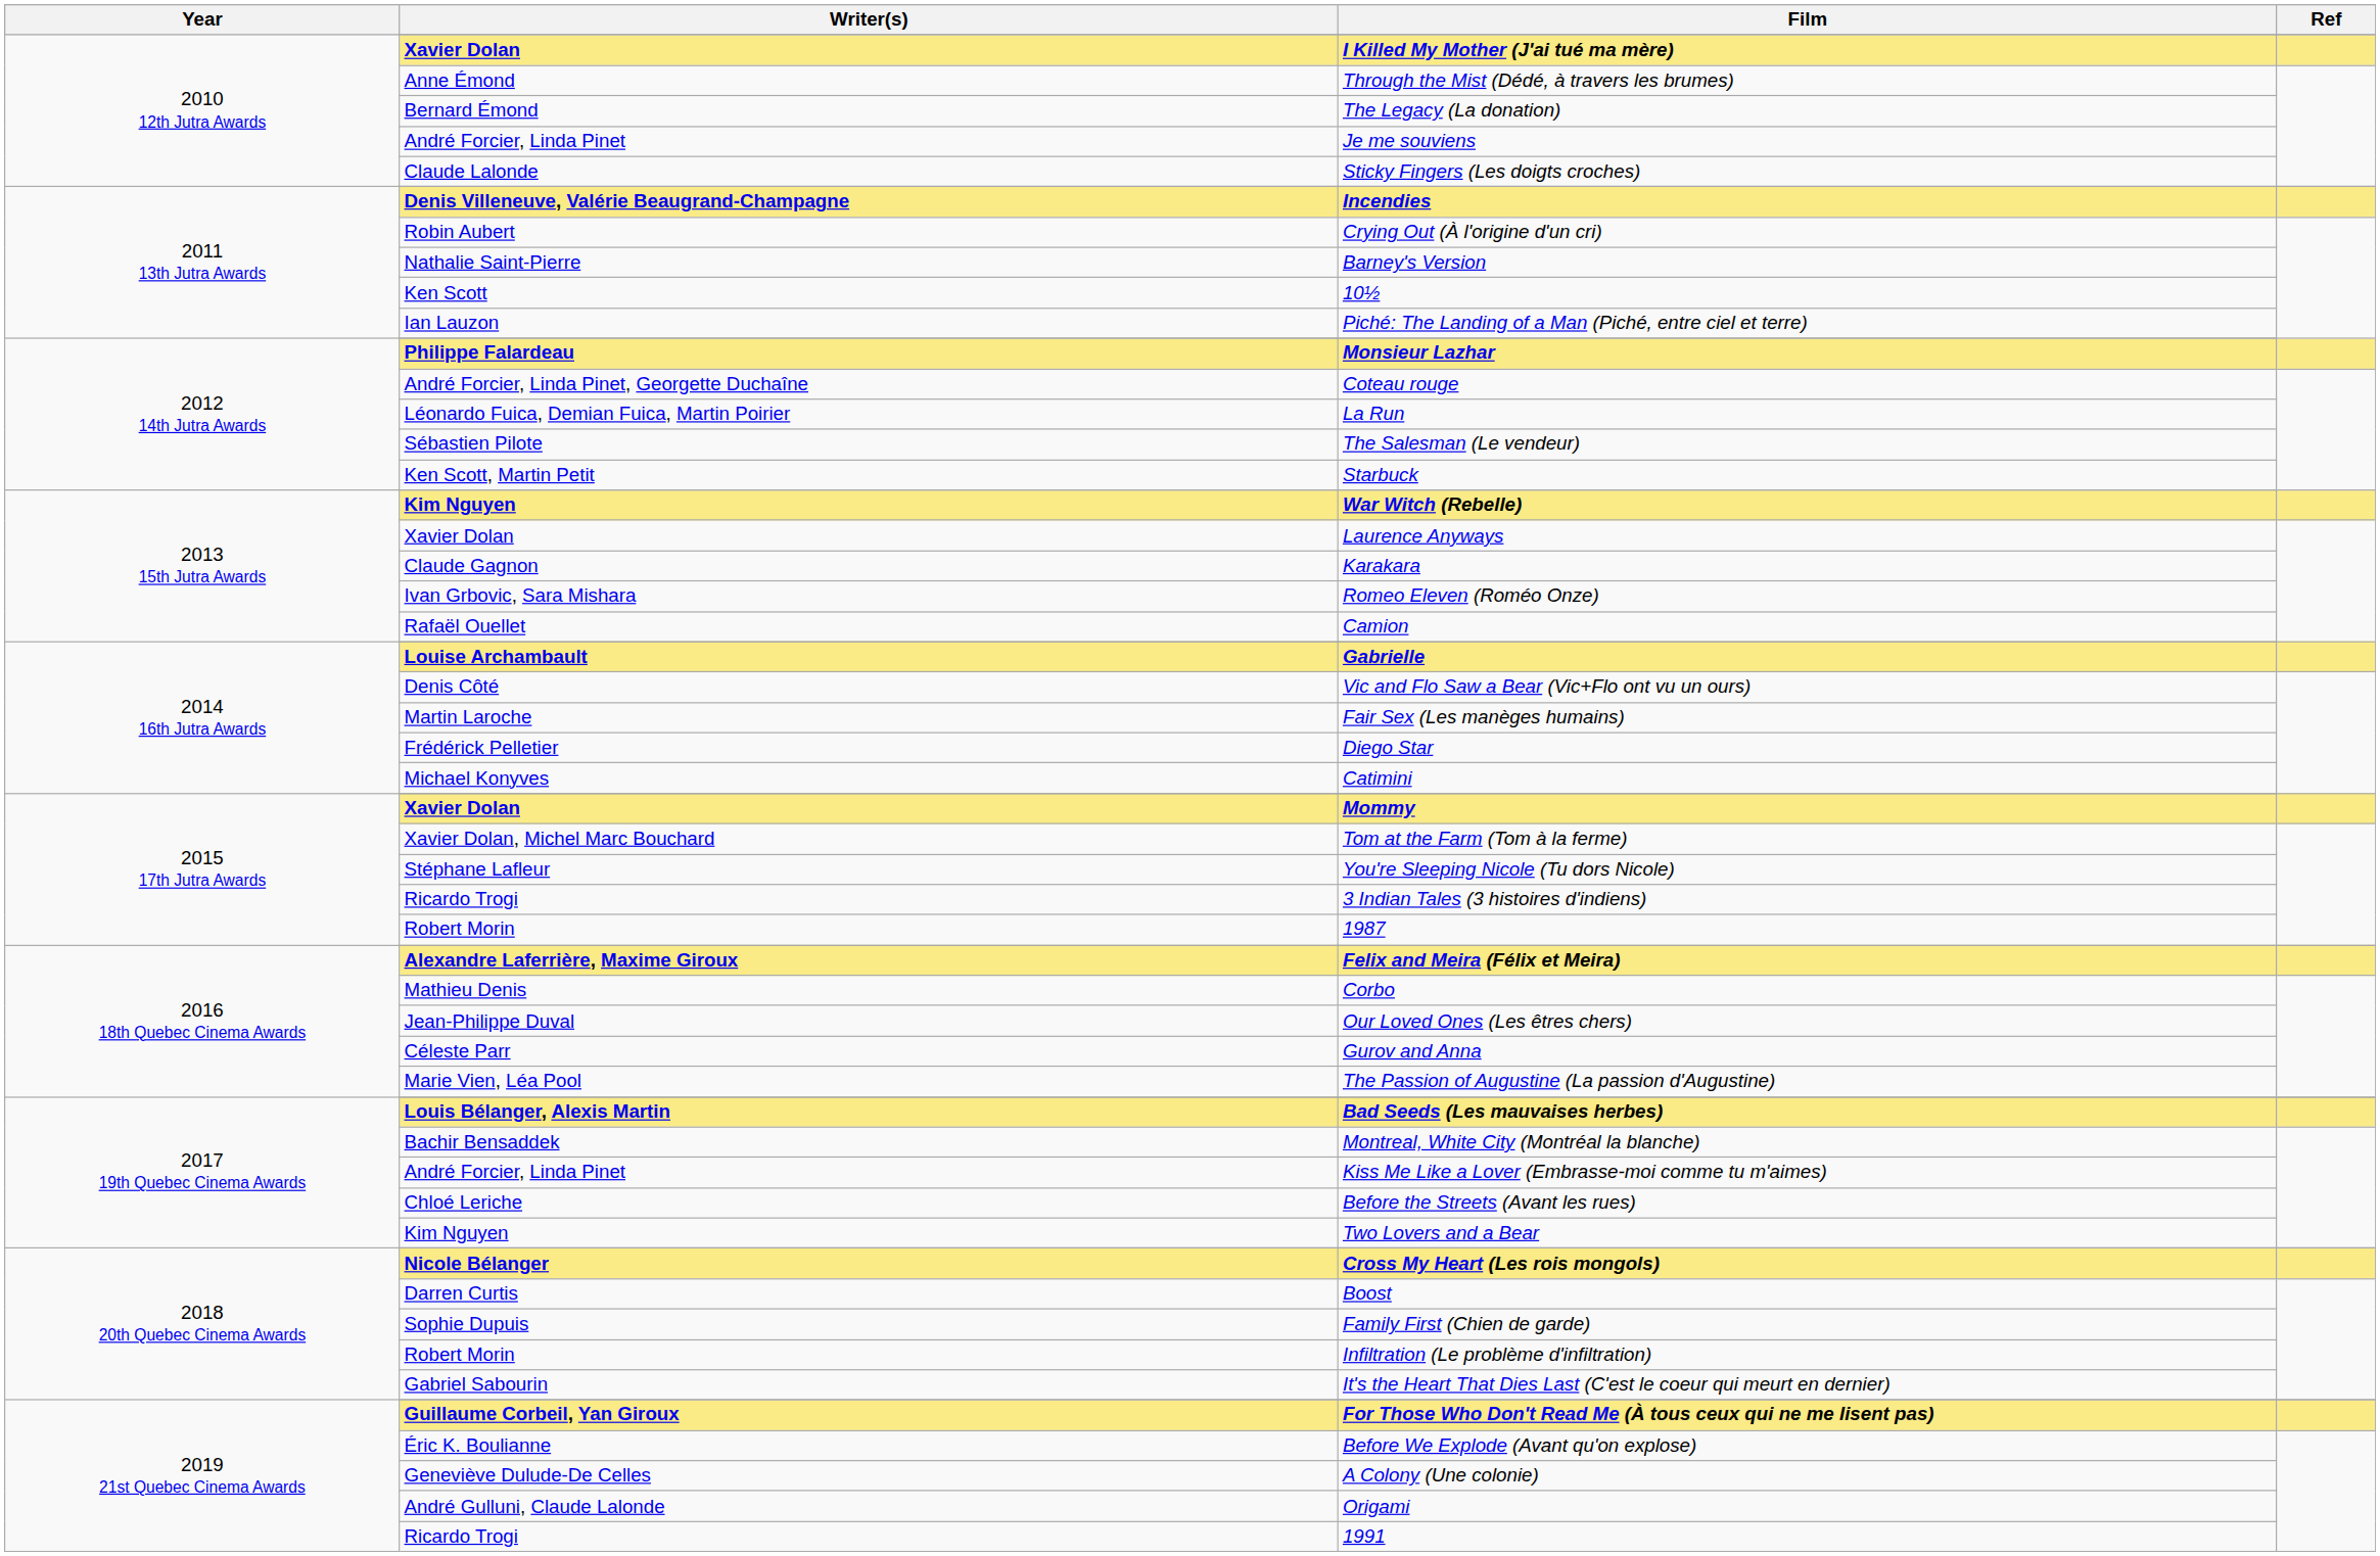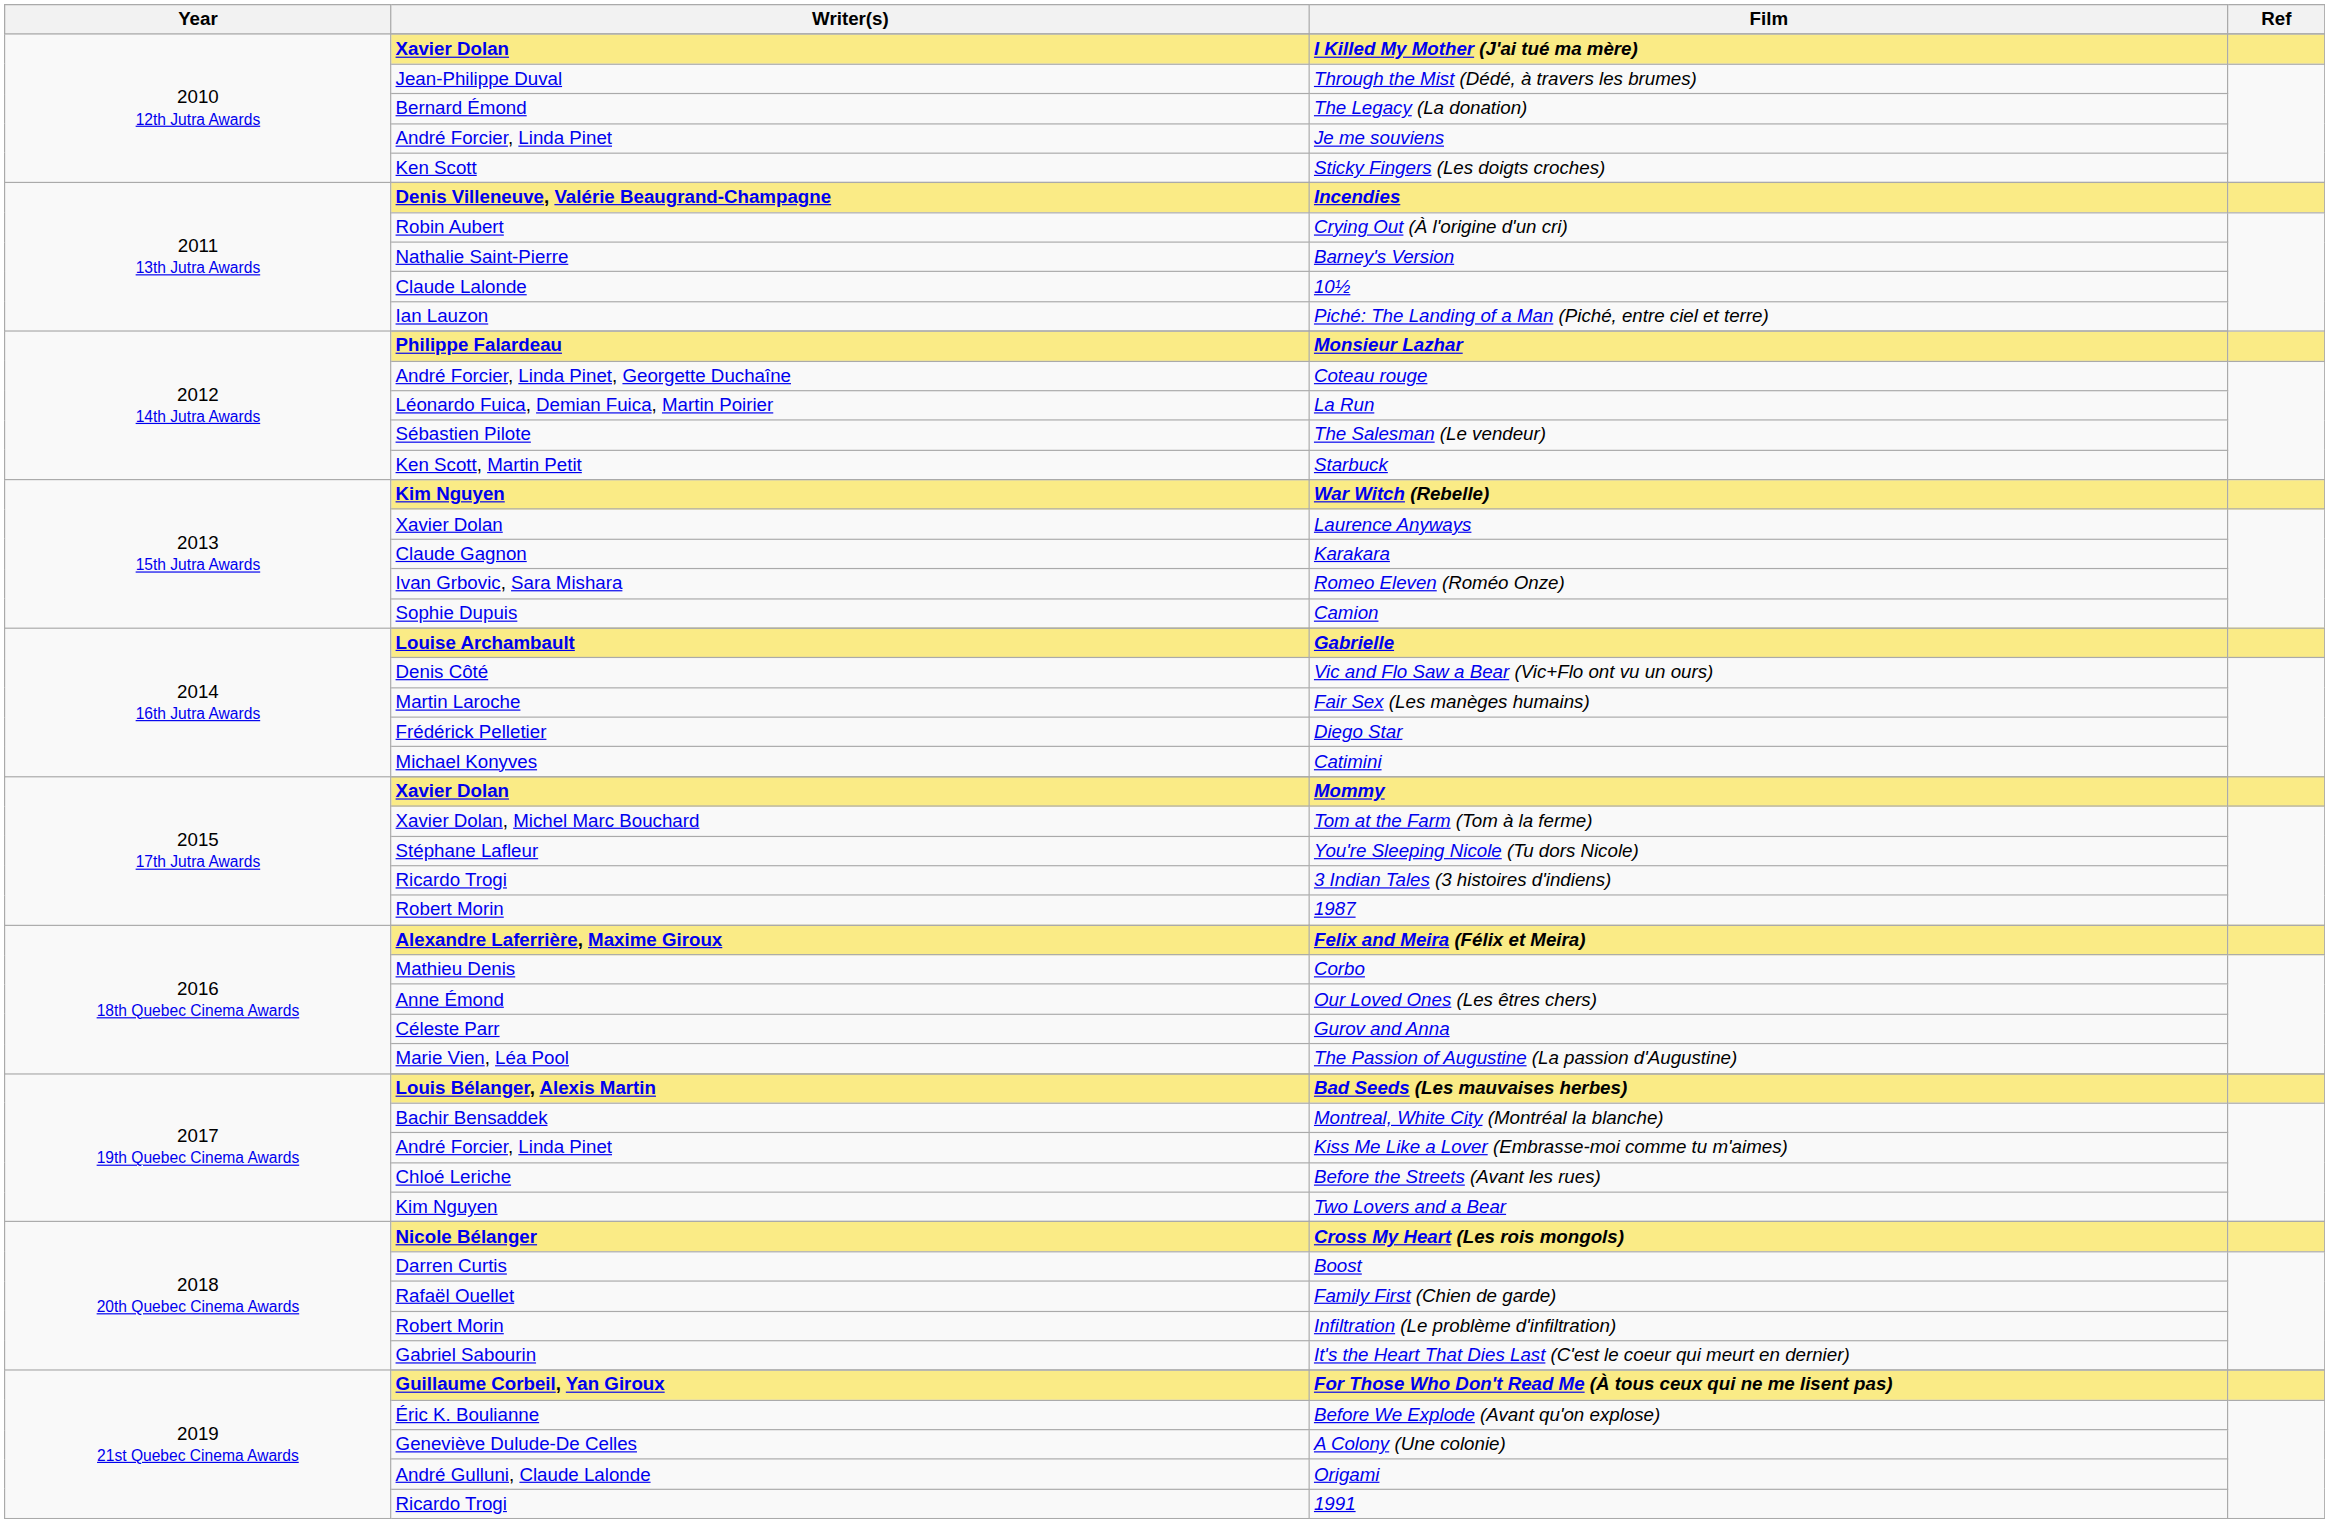Through the Mist (Dédé, à travers les brumes) | Writer(s): Anne Émond -> Jean-Philippe Duval
Sticky Fingers (Les doigts croches) | Writer(s): Claude Lalonde -> Ken Scott
10½ | Writer(s): Ken Scott -> Claude Lalonde
Camion | Writer(s): Rafaël Ouellet -> Sophie Dupuis
Our Loved Ones (Les êtres chers) | Writer(s): Jean-Philippe Duval -> Anne Émond
Family First (Chien de garde) | Writer(s): Sophie Dupuis -> Rafaël Ouellet
